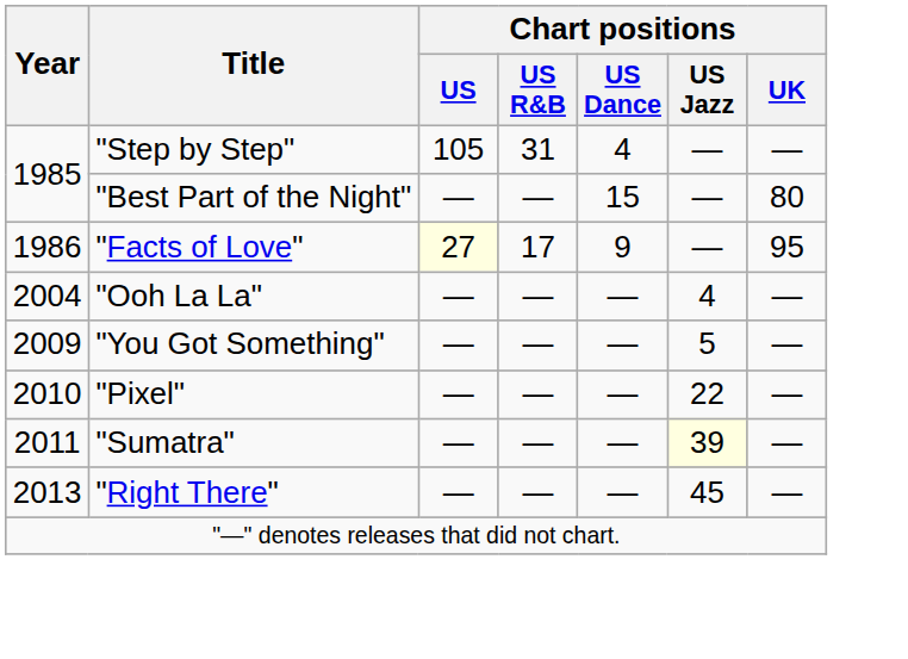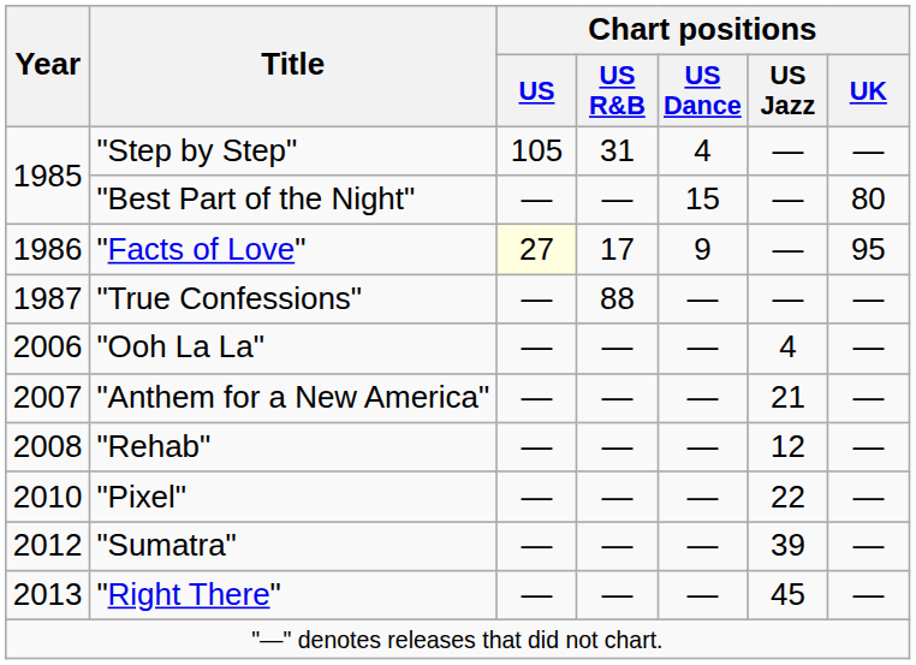+ row: 1987 | "True Confessions" | — | 88 | — | — | —
"Ooh La La" | Year: 2004 -> 2006
+ row: 2007 | "Anthem for a New America" | — | — | — | 21 | —
+ row: 2008 | "Rehab" | — | — | — | 12 | —
- row: 2009 | "You Got Something" | — | — | — | 5 | —
"Sumatra" | Year: 2011 -> 2012
"Sumatra" | Chart positions / US Jazz: lightyellow background -> no background
